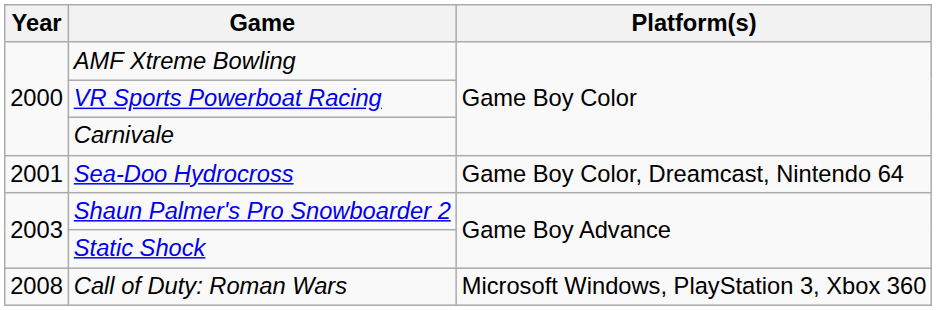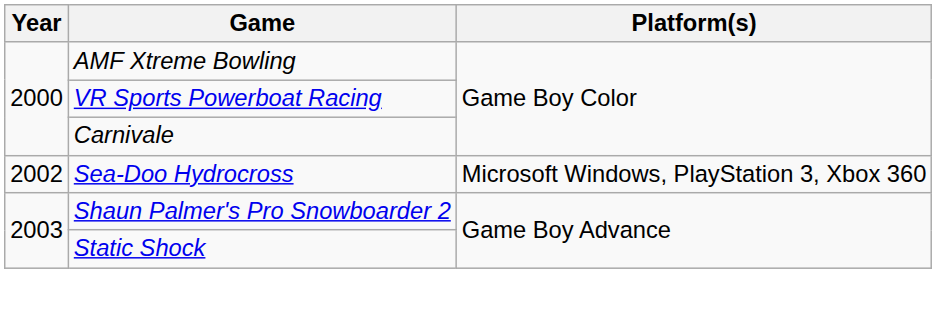Sea-Doo Hydrocross | Year: 2001 -> 2002
Sea-Doo Hydrocross | Platform(s): Game Boy Color, Dreamcast, Nintendo 64 -> Microsoft Windows, PlayStation 3, Xbox 360
- row: 2008 | Call of Duty: Roman Wars | Microsoft Windows, PlayStation 3, Xbox 360
